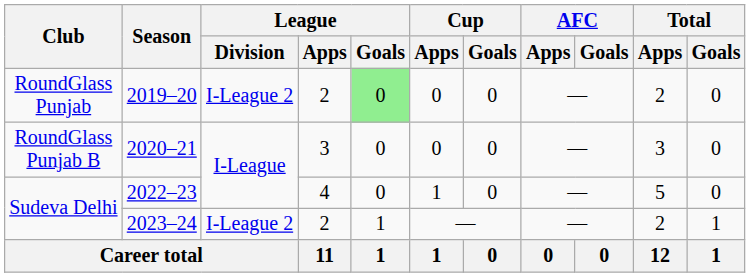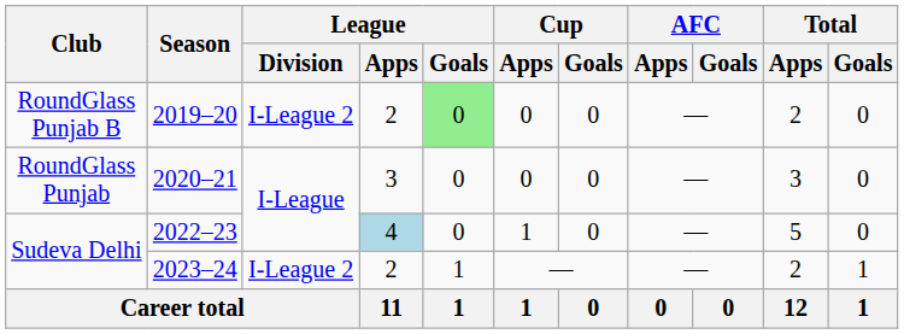2019–20 | Club: RoundGlass Punjab -> RoundGlass Punjab B
2020–21 | Club: RoundGlass Punjab B -> RoundGlass Punjab
2022–23 | League / Apps: no background -> lightblue background
